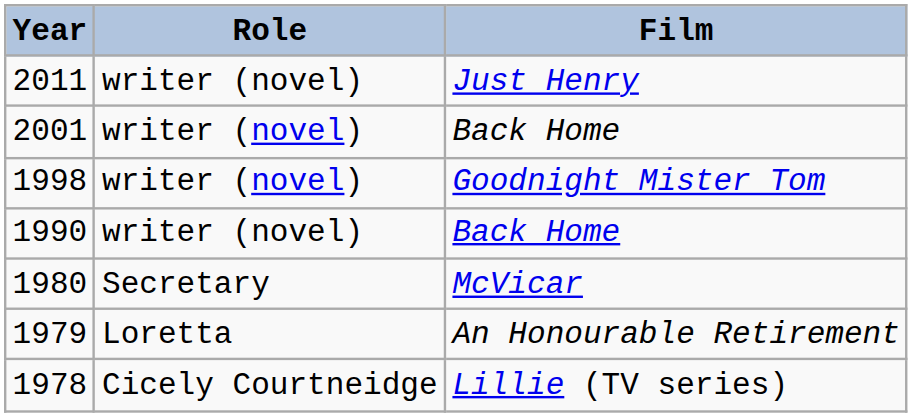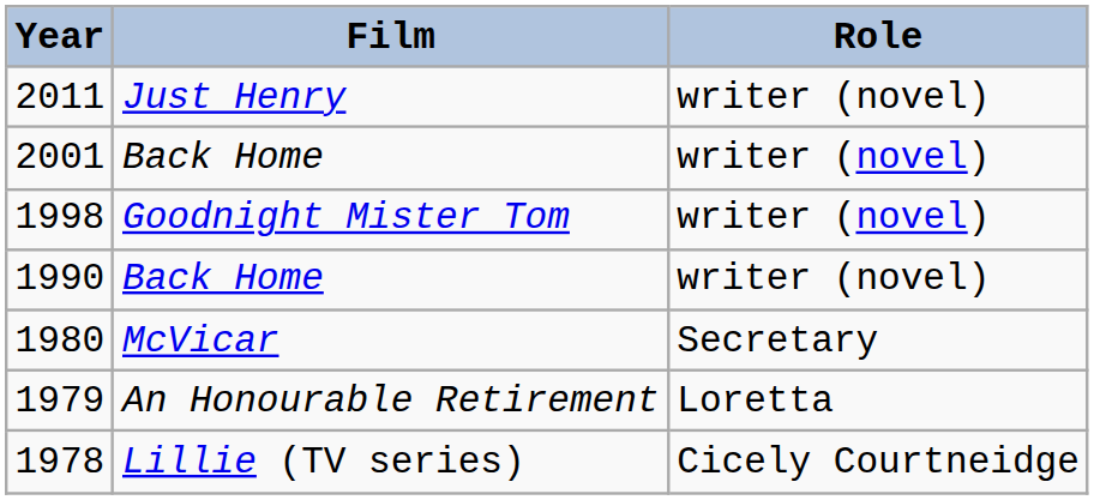columns swapped: Film <-> Role
